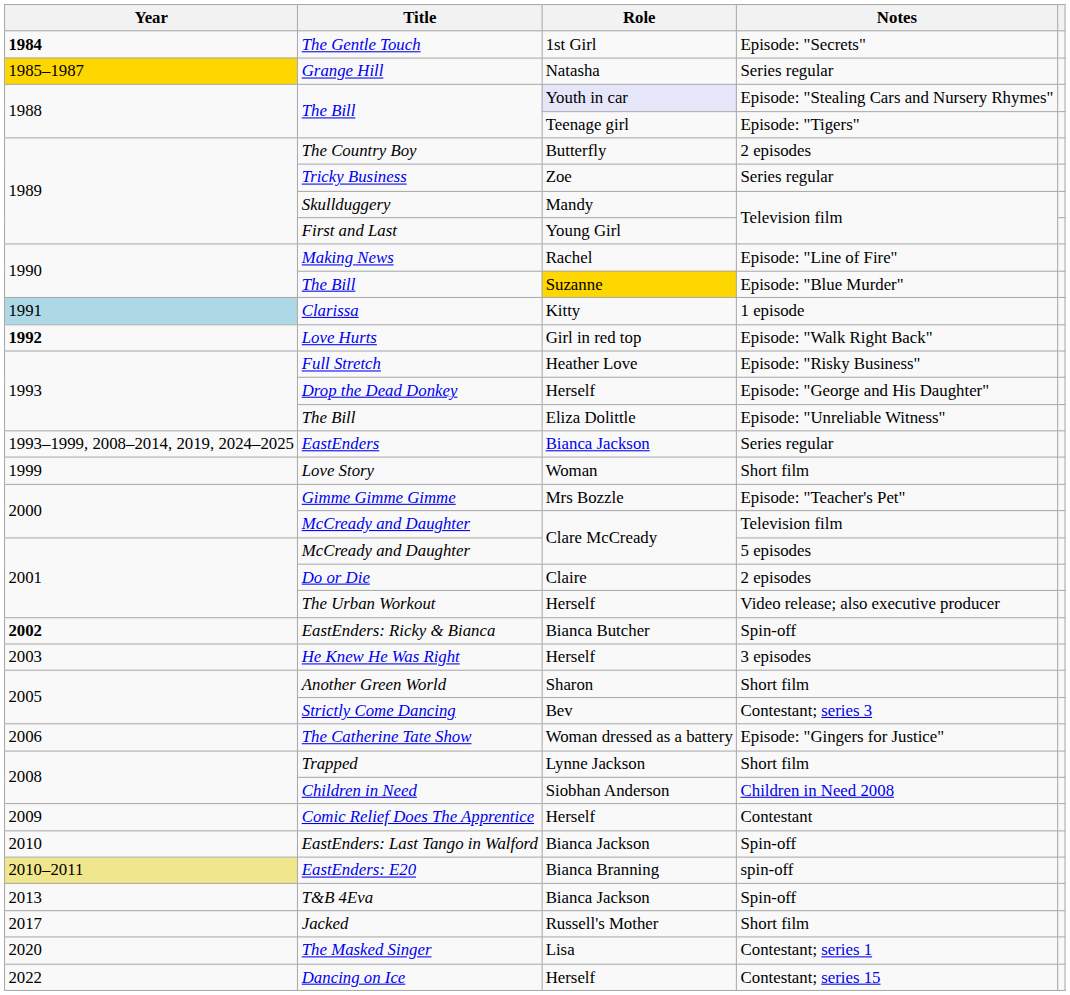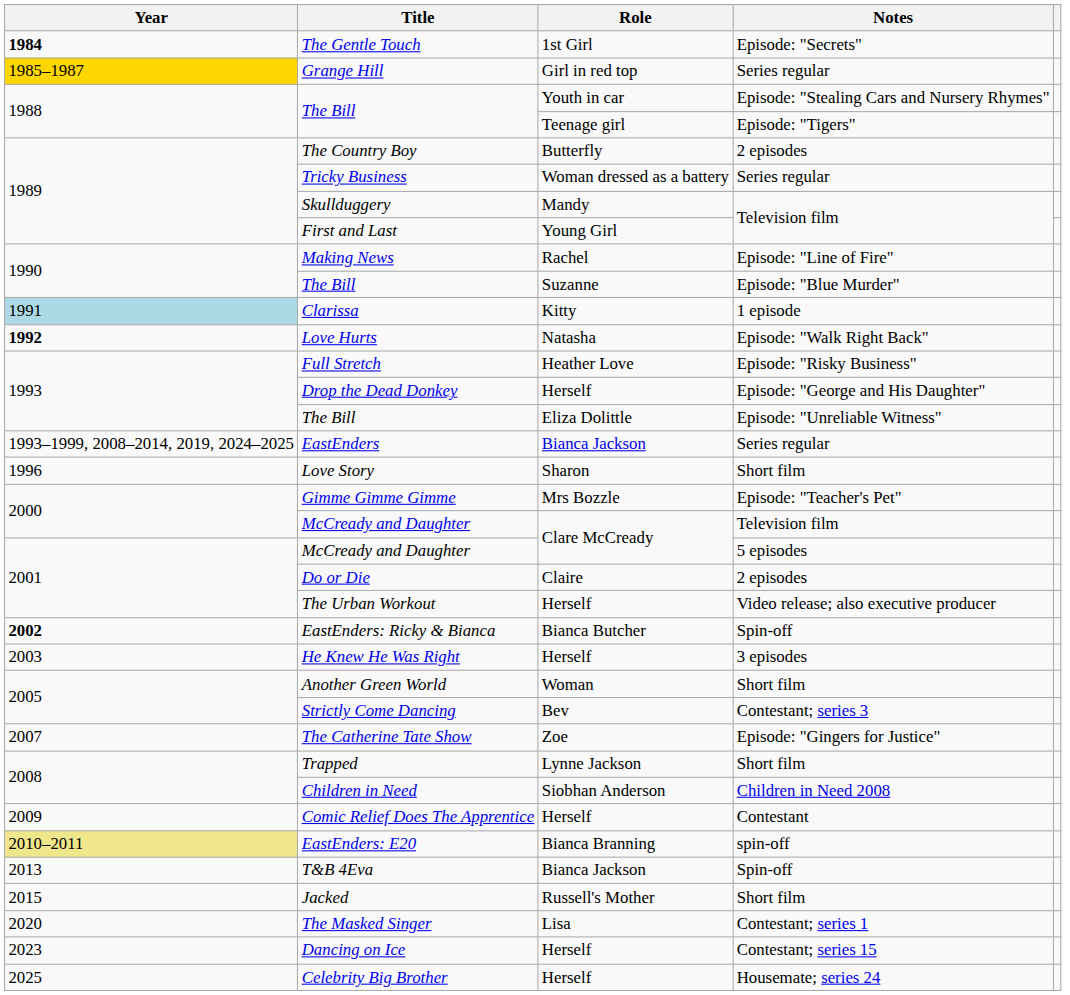Grange Hill | Role: Natasha -> Girl in red top
The Bill / Episode: "Stealing Cars and Nursery Rhymes" | Role: lavender background -> no background
Tricky Business | Role: Zoe -> Woman dressed as a battery
The Bill / Episode: "Blue Murder" | Role: gold background -> no background
Love Hurts | Role: Girl in red top -> Natasha
Love Story | Year: 1999 -> 1996
Love Story | Role: Woman -> Sharon
Another Green World | Role: Sharon -> Woman
The Catherine Tate Show | Year: 2006 -> 2007
The Catherine Tate Show | Role: Woman dressed as a battery -> Zoe
- row: 2010 | EastEnders: Last Tango in Walford | Bianca Jackson | Spin-off
Jacked | Year: 2017 -> 2015
Dancing on Ice | Year: 2022 -> 2023
+ row: 2025 | Celebrity Big Brother | Herself | Housemate; series 24
